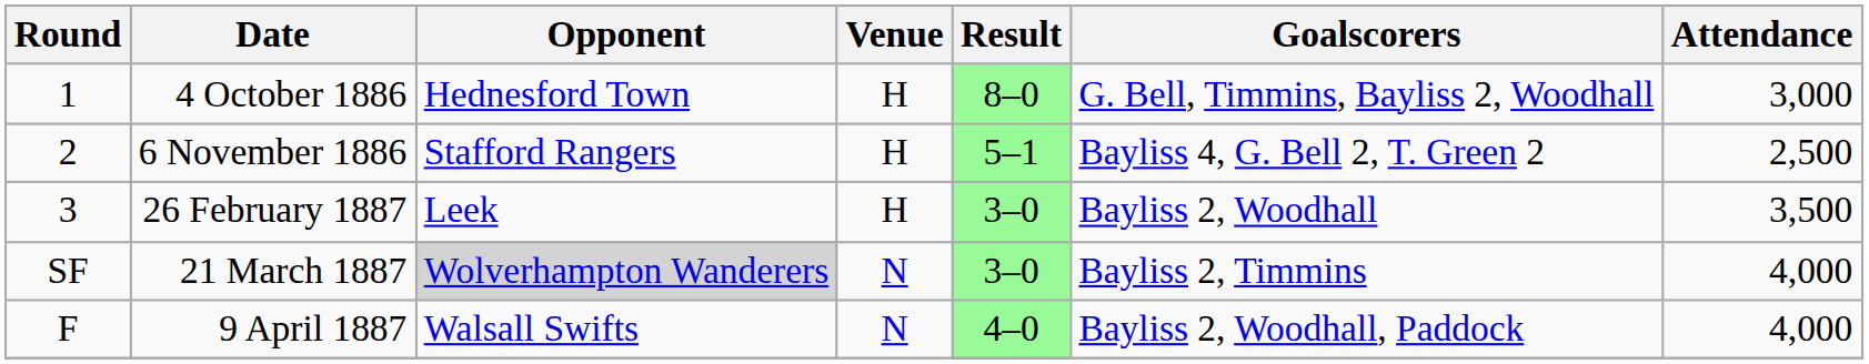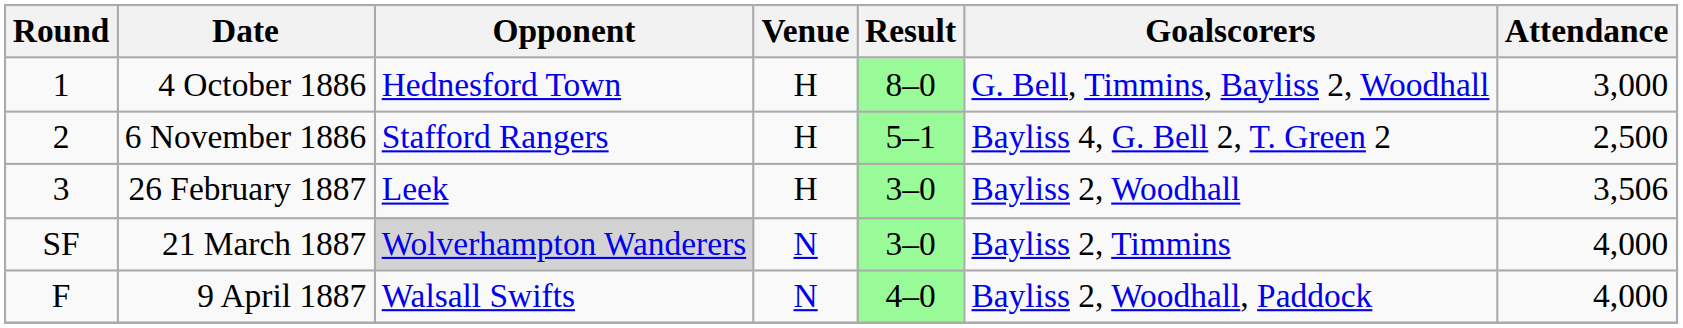26 February 1887 | Attendance: 3,500 -> 3,506
